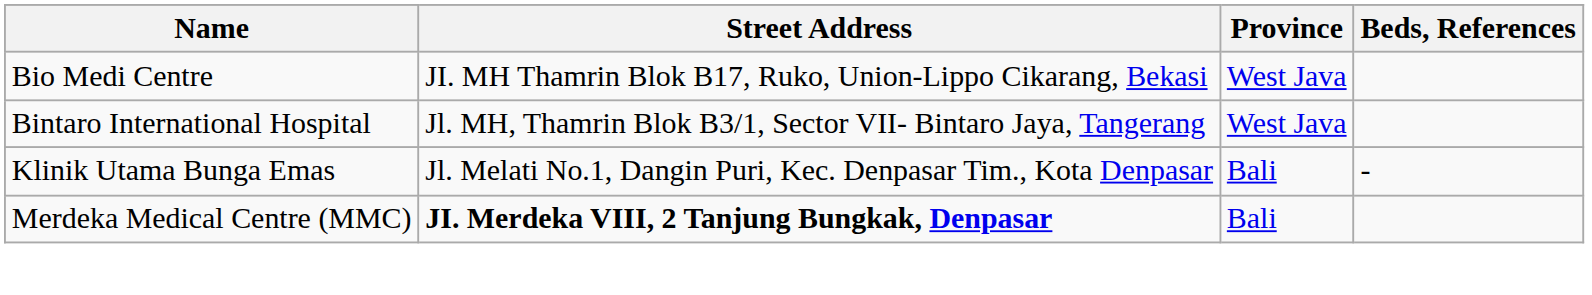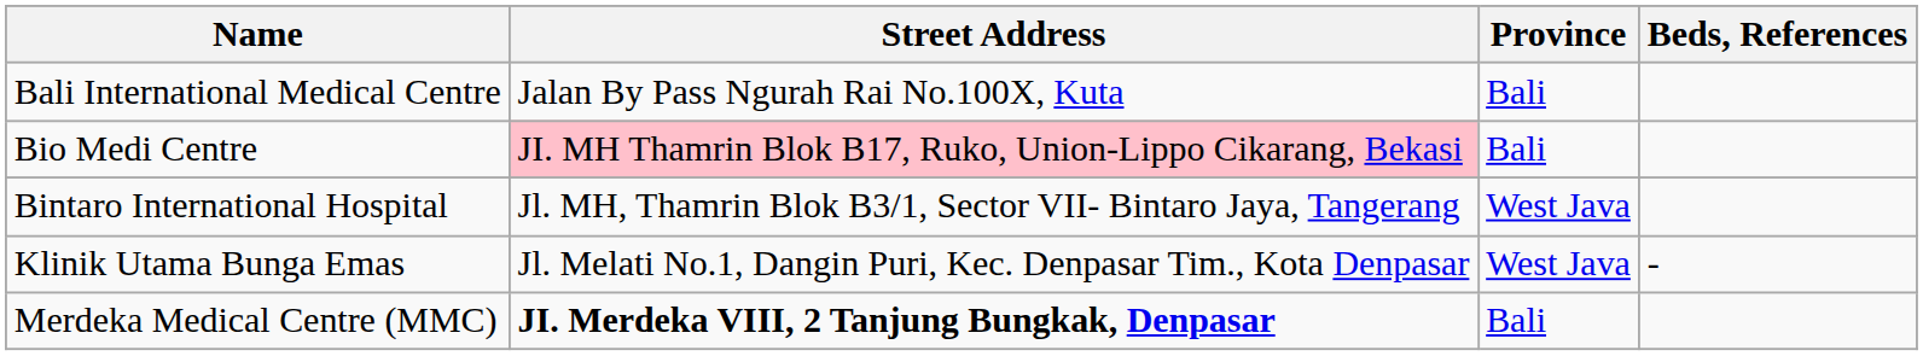+ row: Bali International Medical Centre | Jalan By Pass Ngurah Rai No.100X, Kuta | Bali
Bio Medi Centre | Street Address: no background -> pink background
Bio Medi Centre | Province: West Java -> Bali
Klinik Utama Bunga Emas | Province: Bali -> West Java
